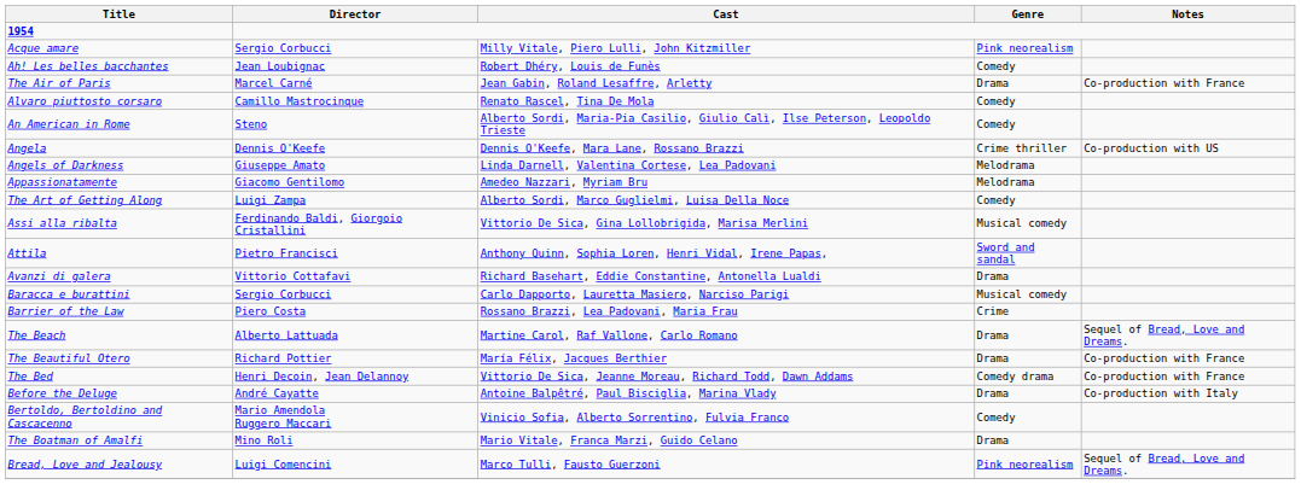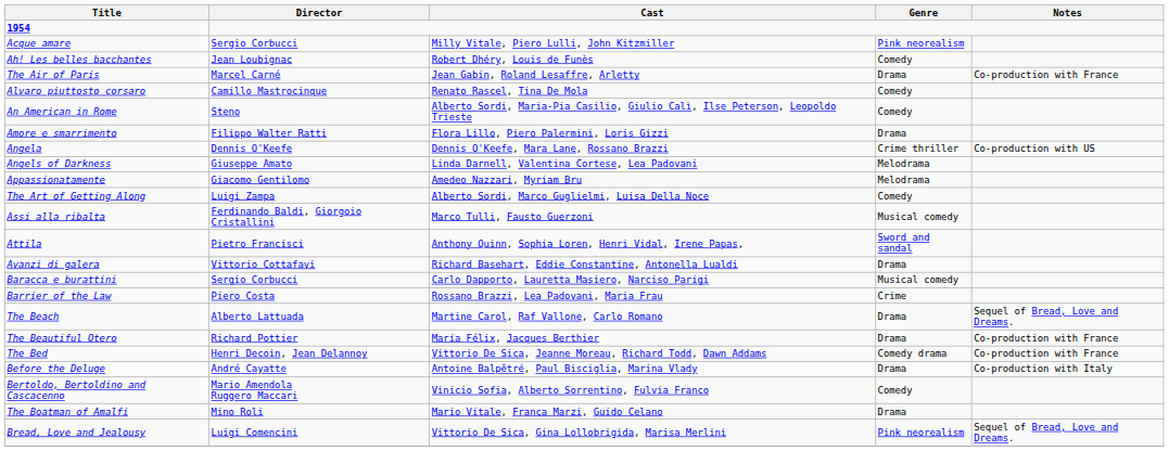+ row: Amore e smarrimento | Filippo Walter Ratti | Flora Lillo, Piero Palermini, Loris Gizzi | Drama
Assi alla ribalta | Cast: Vittorio De Sica, Gina Lollobrigida, Marisa Merlini -> Marco Tulli, Fausto Guerzoni
Bread, Love and Jealousy | Cast: Marco Tulli, Fausto Guerzoni -> Vittorio De Sica, Gina Lollobrigida, Marisa Merlini
